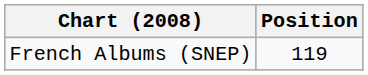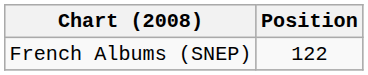French Albums (SNEP) | Position: 119 -> 122
